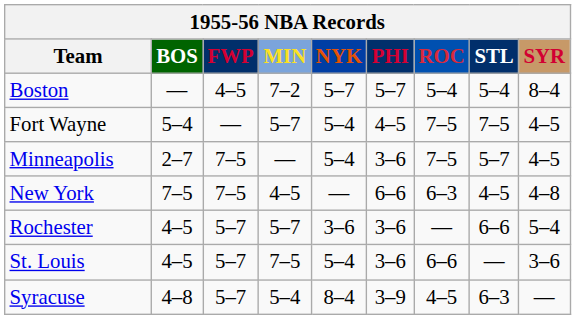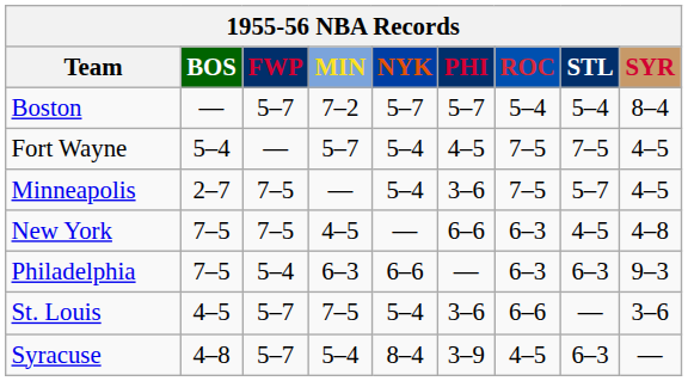Boston | FWP: 4–5 -> 5–7
+ row: Philadelphia | 7–5 | 5–4 | 6–3 | 6–6 | — | 6–3 | 6–3 | 9–3
- row: Rochester | 4–5 | 5–7 | 5–7 | 3–6 | 3–6 | — | 6–6 | 5–4
